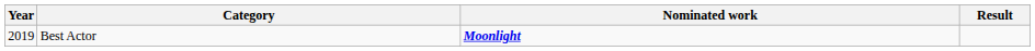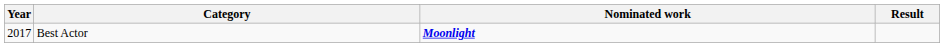Best Actor | Year: 2019 -> 2017
